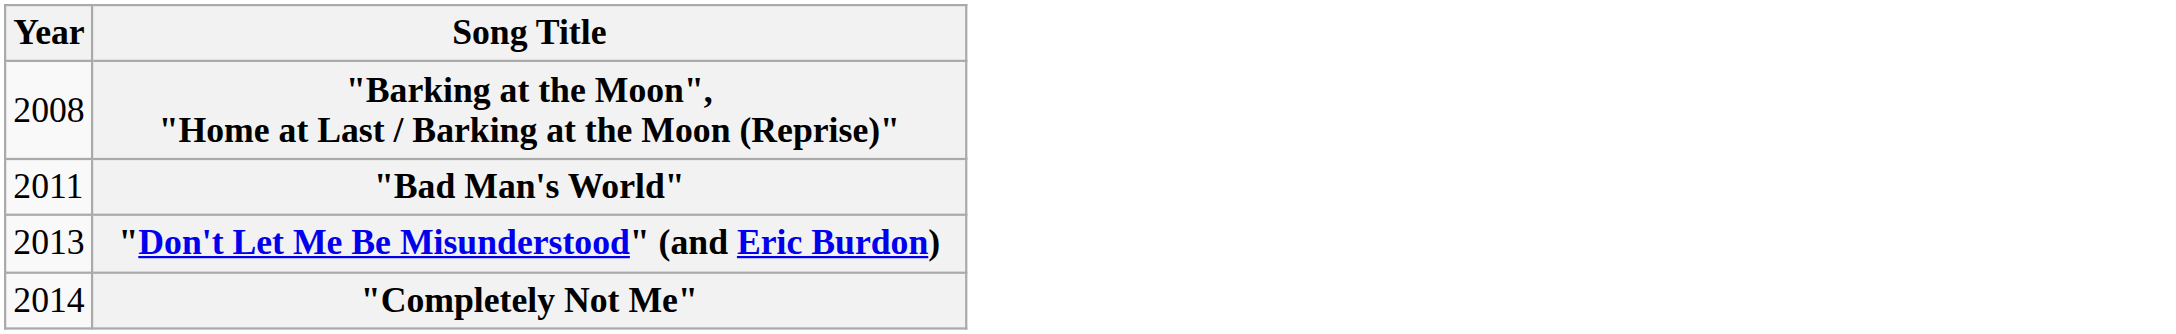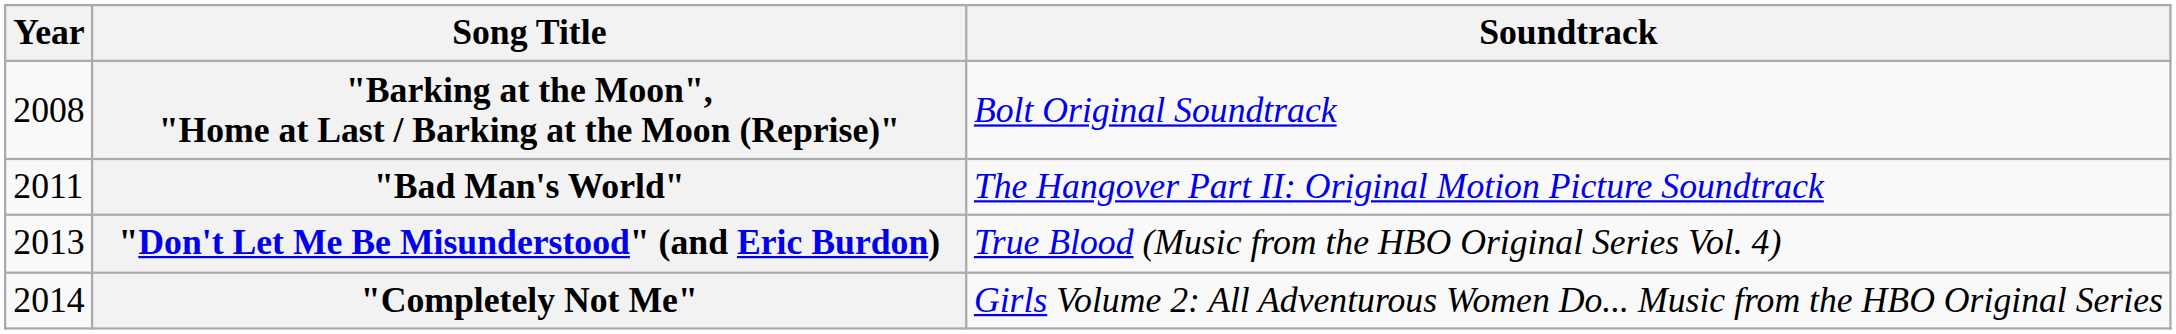+ column: Soundtrack | Bolt Original Soundtrack | The Hangover Part II: Original Motion Picture Soundtrack | True Blood (Music from the HBO Original Series Vol. 4) | Girls Volume 2: All Adventurous Women Do... Music from the HBO Original Series
